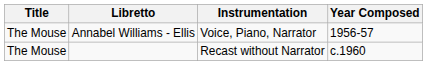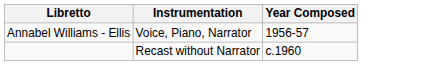- column: Title | The Mouse | The Mouse
